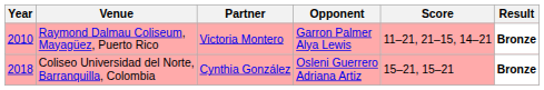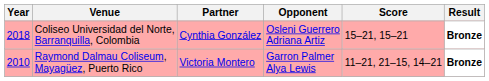rows swapped: Raymond Dalmau Coliseum, Mayagüez, Puerto Rico <-> Coliseo Universidad del Norte, Barranquilla, Colombia
